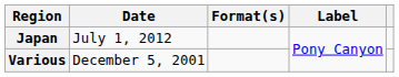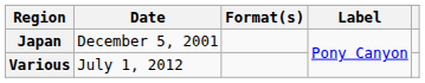Japan | Date: July 1, 2012 -> December 5, 2001
Various | Date: December 5, 2001 -> July 1, 2012
